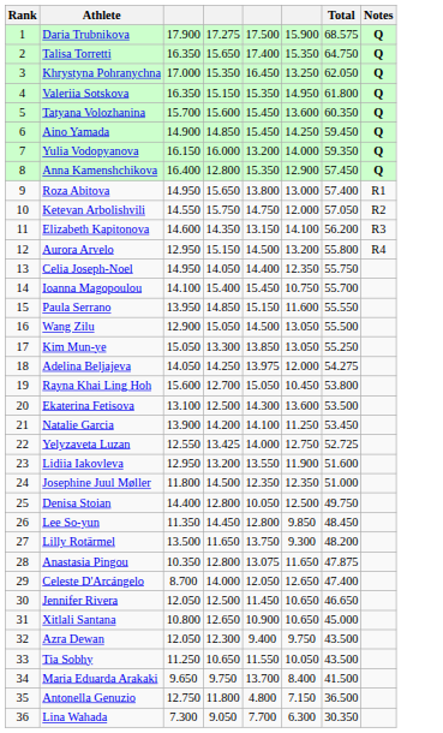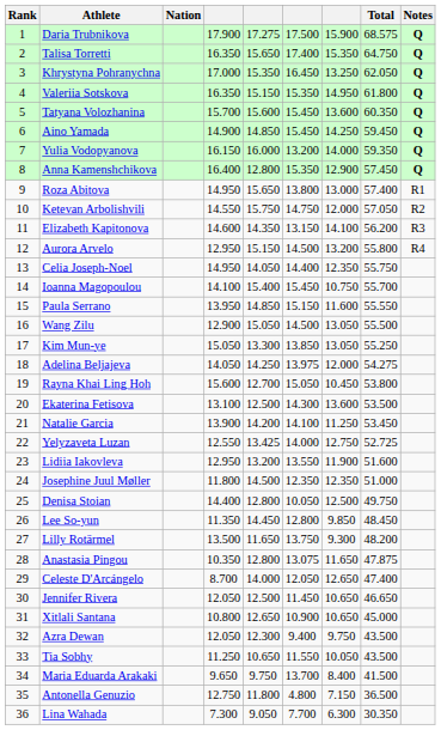+ column: Nation
